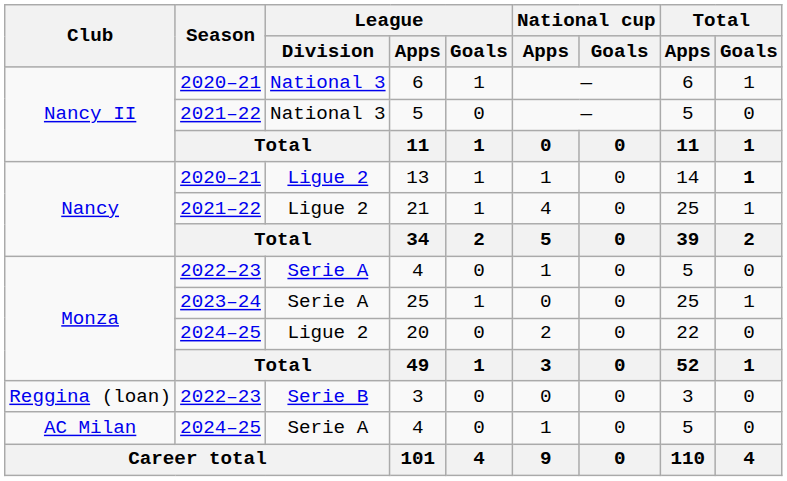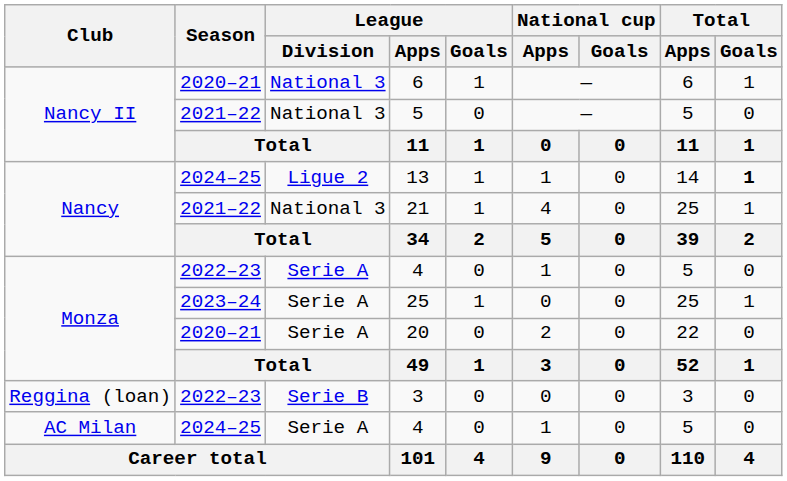13 | Season: 2020–21 -> 2024–25
21 | League / Division: Ligue 2 -> National 3
20 | Season: 2024–25 -> 2020–21
20 | League / Division: Ligue 2 -> Serie A
